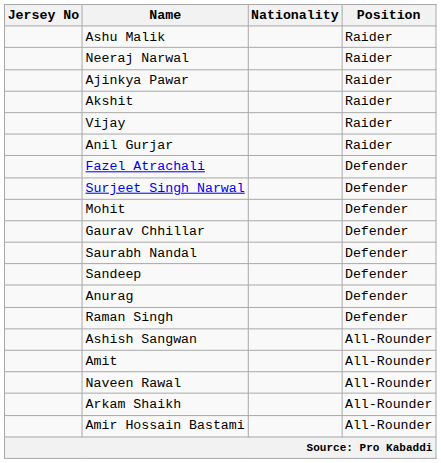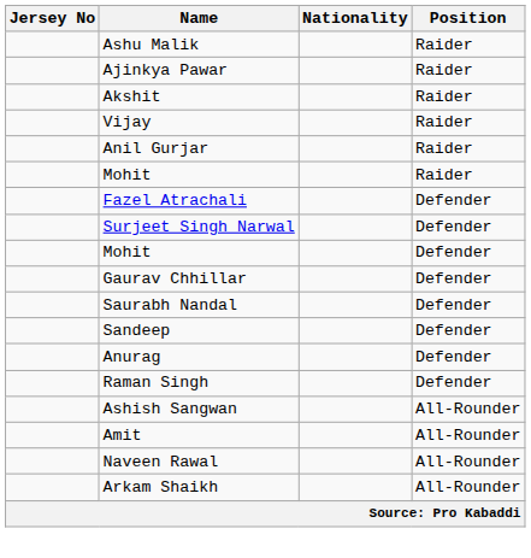- row: Neeraj Narwal | Raider
+ row: Mohit | Raider
- row: Amir Hossain Bastami | All-Rounder
